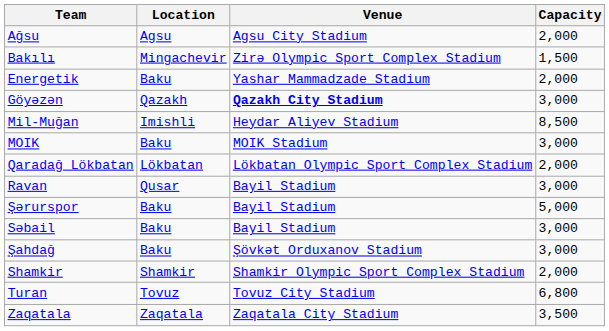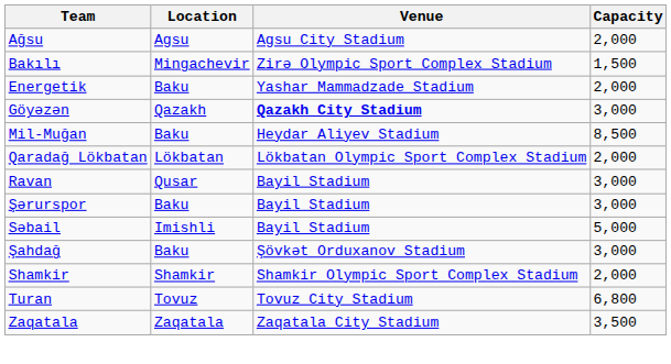Mil-Muğan | Location: Imishli -> Baku
- row: MOIK | Baku | MOIK Stadium | 3,000
Şərurspor | Capacity: 5,000 -> 3,000
Səbail | Location: Baku -> Imishli
Səbail | Capacity: 3,000 -> 5,000
